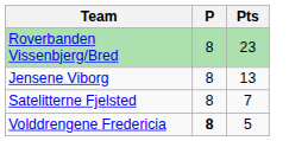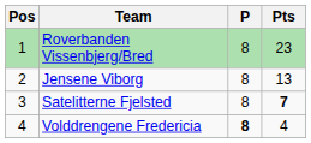+ column: Pos | 1 | 2 | 3 | 4
Satelitterne Fjelsted | Pts: normal -> bold
Volddrengene Fredericia | Pts: 5 -> 4
